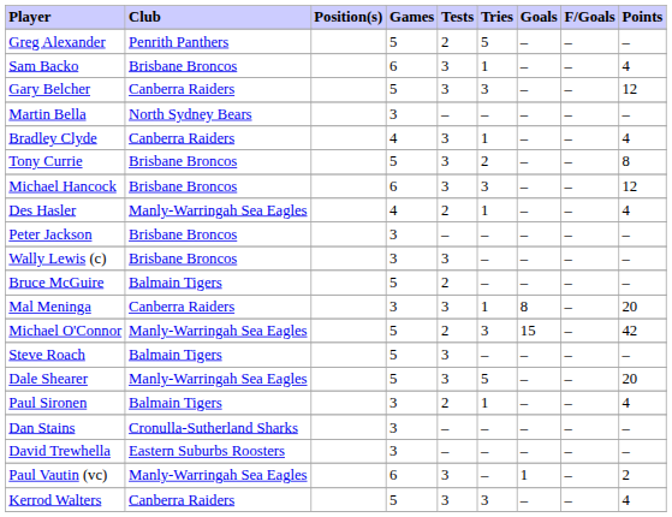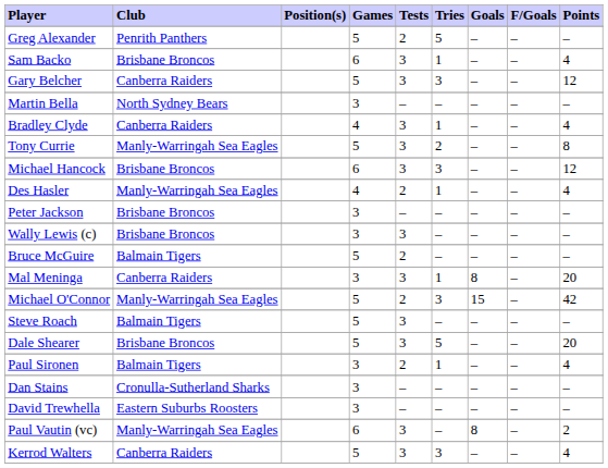Tony Currie | Club: Brisbane Broncos -> Manly-Warringah Sea Eagles
Dale Shearer | Club: Manly-Warringah Sea Eagles -> Brisbane Broncos
Paul Vautin (vc) | Goals: 1 -> 8
